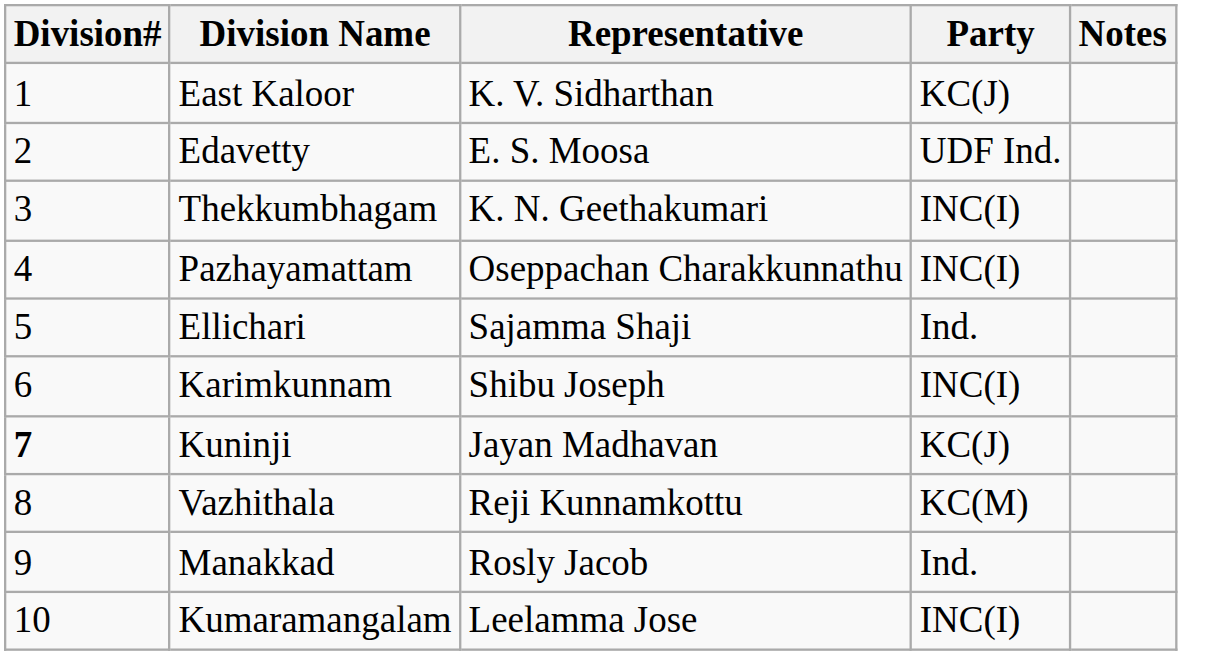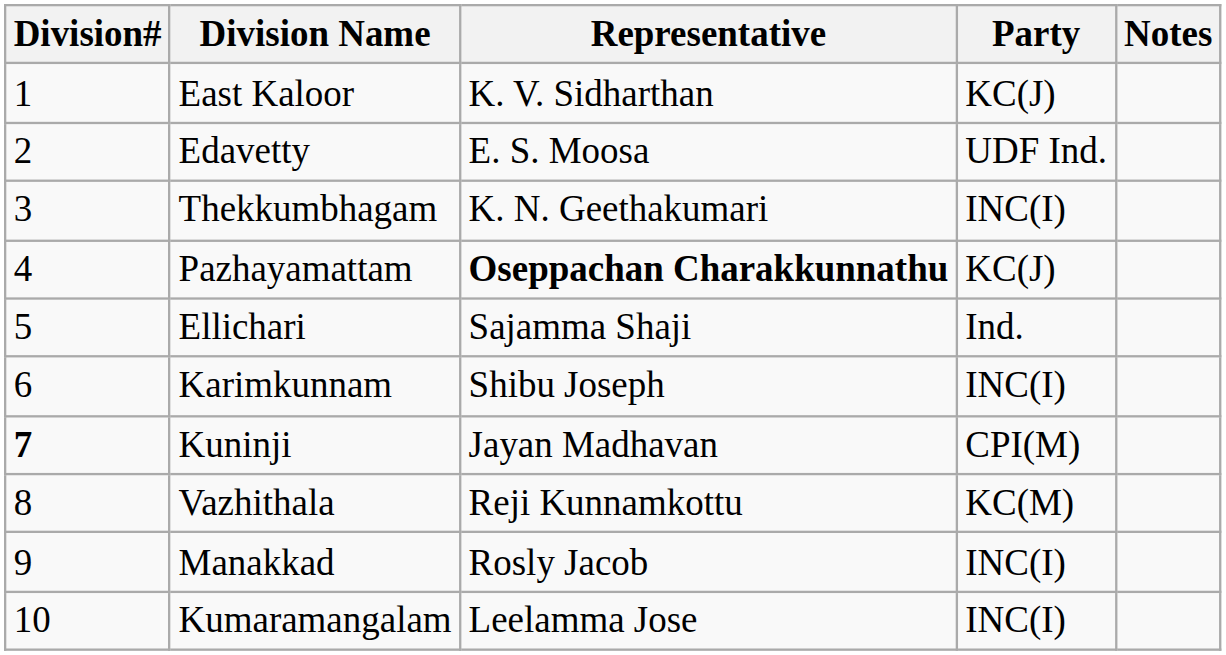Pazhayamattam | Representative: normal -> bold
Pazhayamattam | Party: INC(I) -> KC(J)
Kuninji | Party: KC(J) -> CPI(M)
Manakkad | Party: Ind. -> INC(I)
